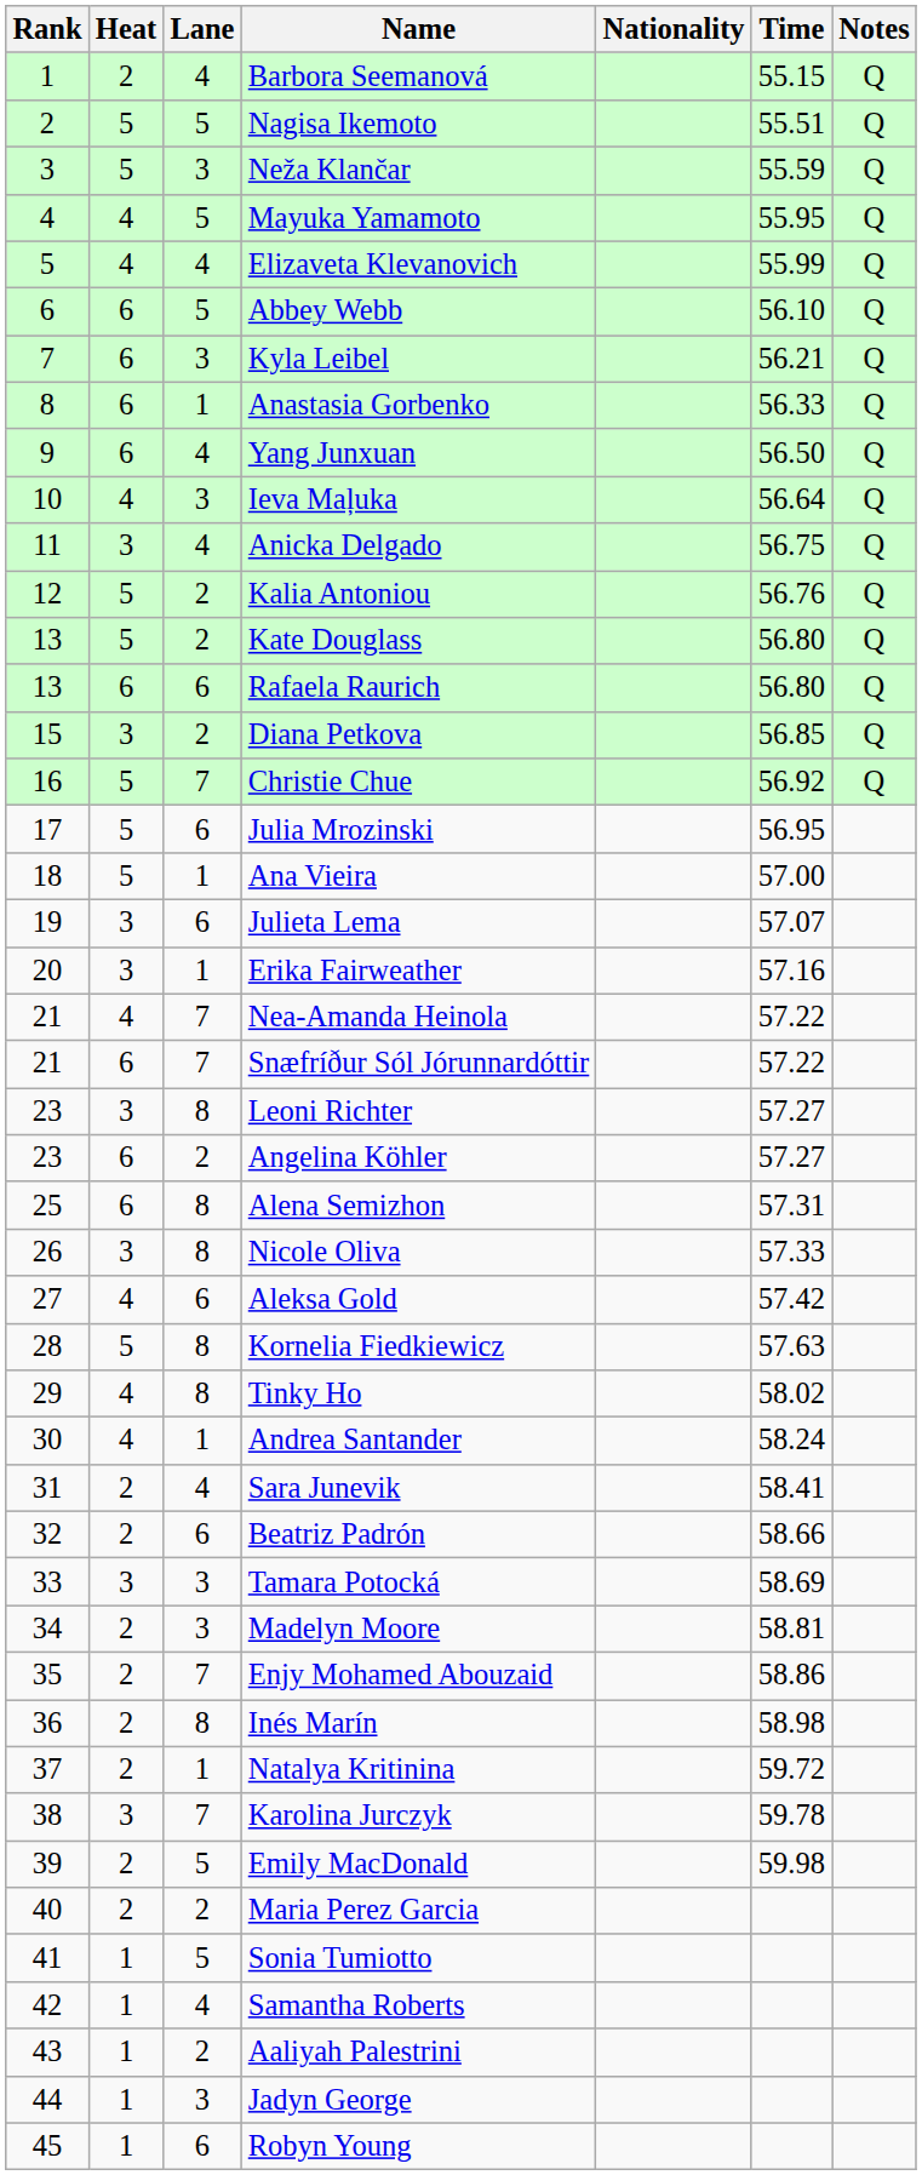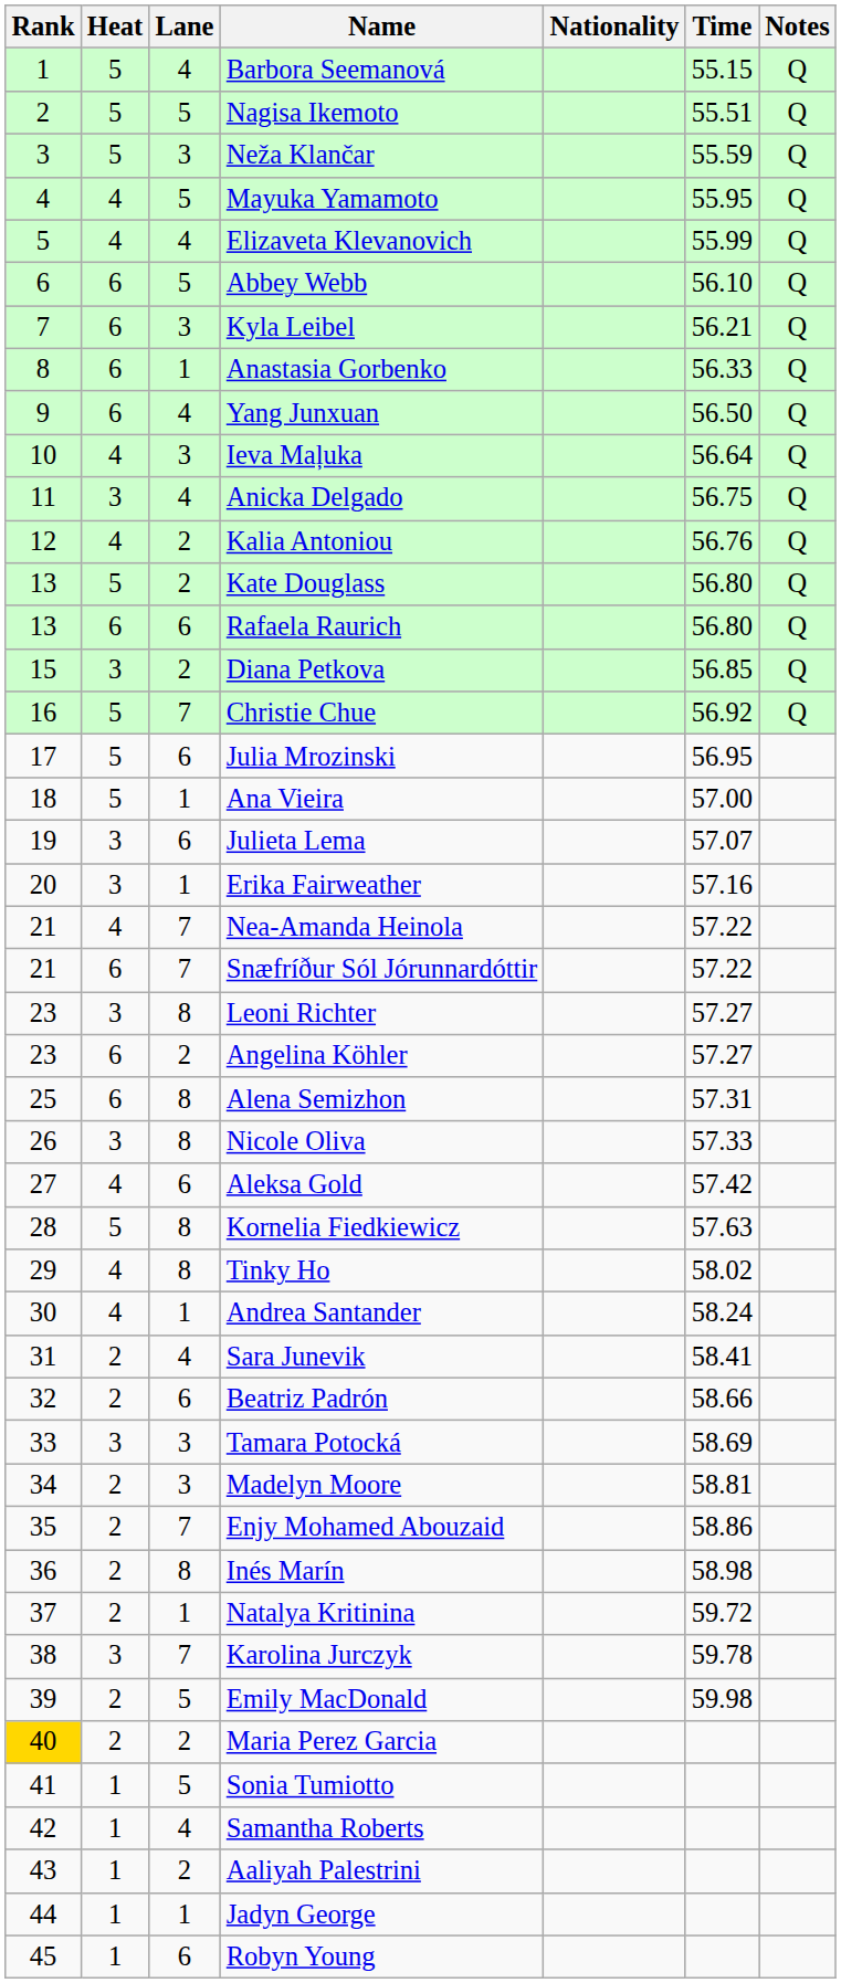Barbora Seemanová | Heat: 2 -> 5
Kalia Antoniou | Heat: 5 -> 4
Maria Perez Garcia | Rank: no background -> gold background
Jadyn George | Lane: 3 -> 1
